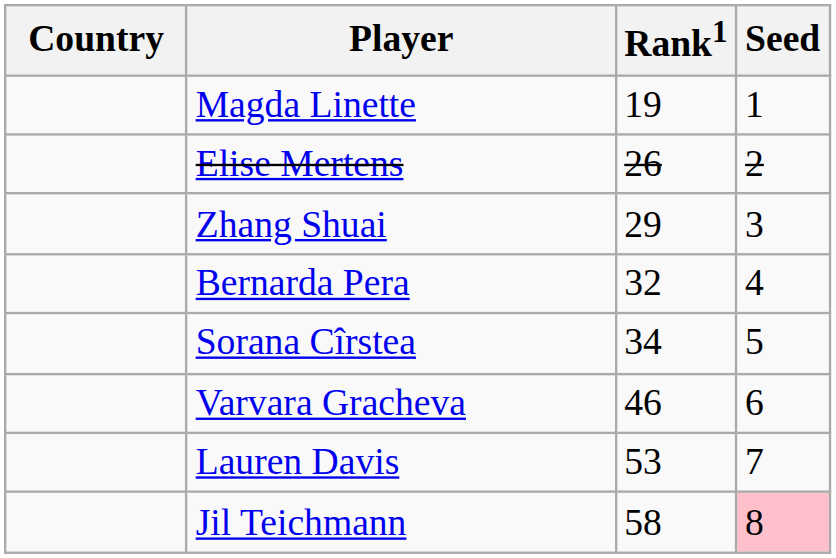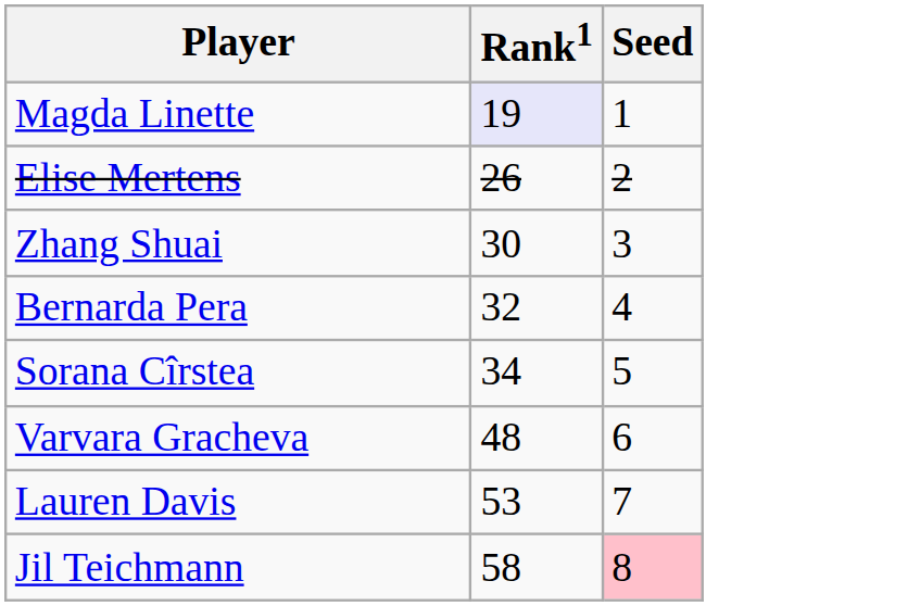- column: Country
Magda Linette | Rank1: no background -> lavender background
Zhang Shuai | Rank1: 29 -> 30
Varvara Gracheva | Rank1: 46 -> 48
